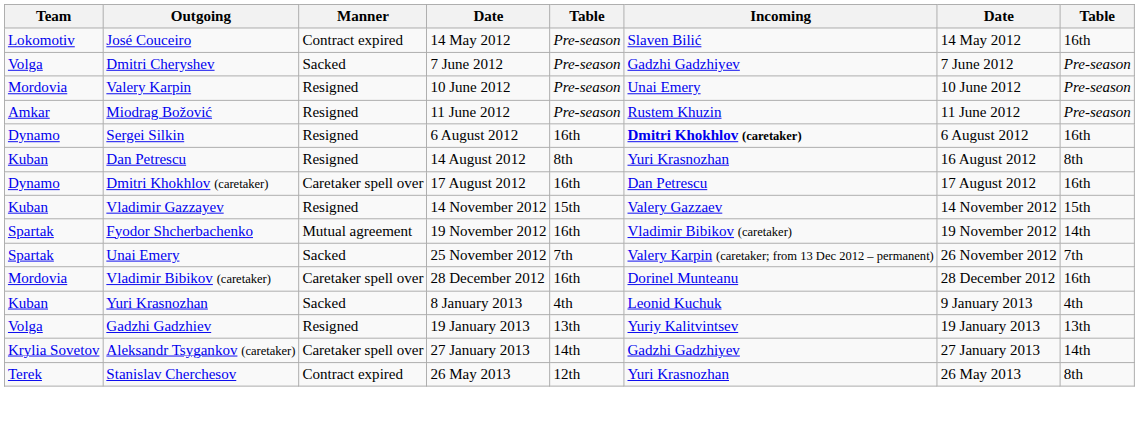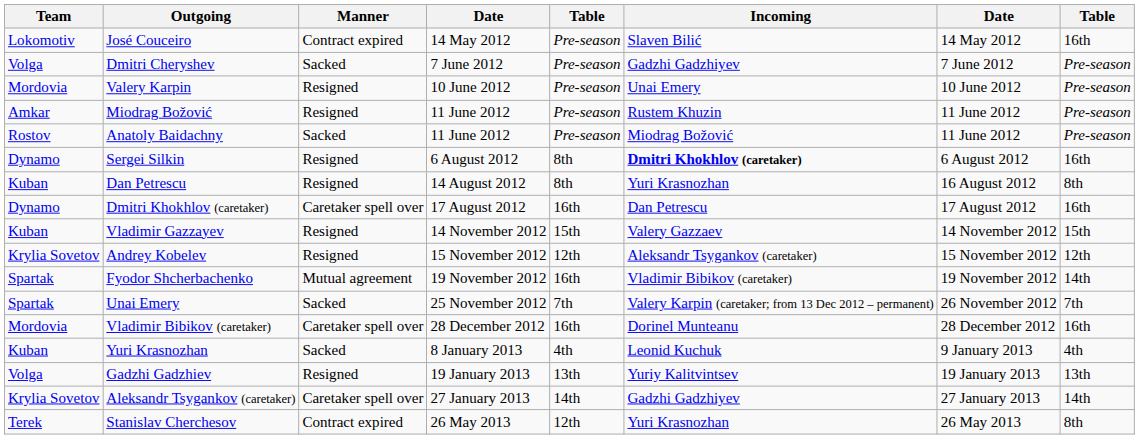+ row: Rostov | Anatoly Baidachny | Sacked | 11 June 2012 | Pre-season | Miodrag Božović | 11 June 2012 | Pre-season
Sergei Silkin | column 5: 16th -> 8th
+ row: Krylia Sovetov | Andrey Kobelev | Resigned | 15 November 2012 | 12th | Aleksandr Tsygankov (caretaker) | 15 November 2012 | 12th
